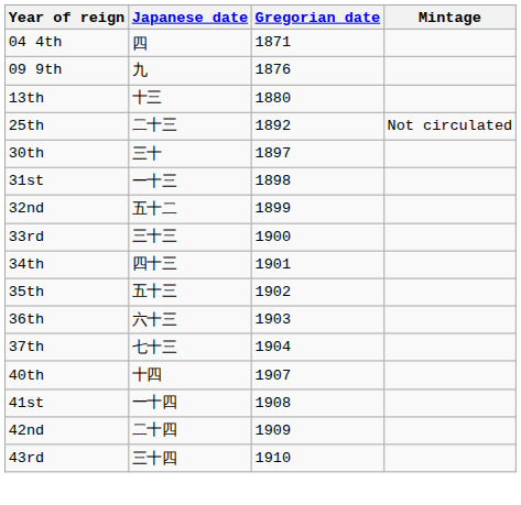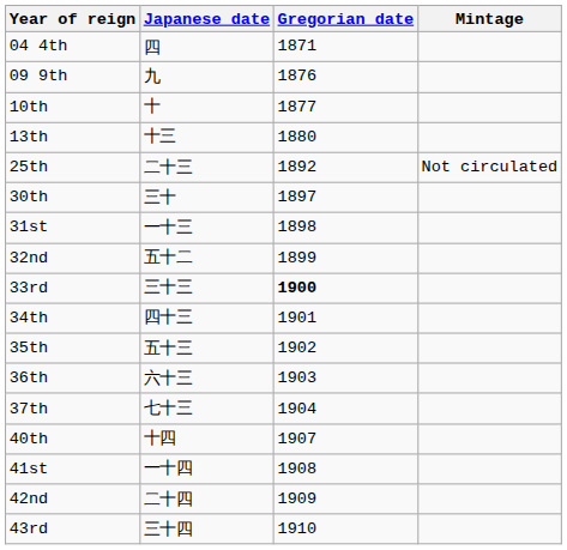+ row: 10th | 十 | 1877
33rd | Gregorian date: normal -> bold
